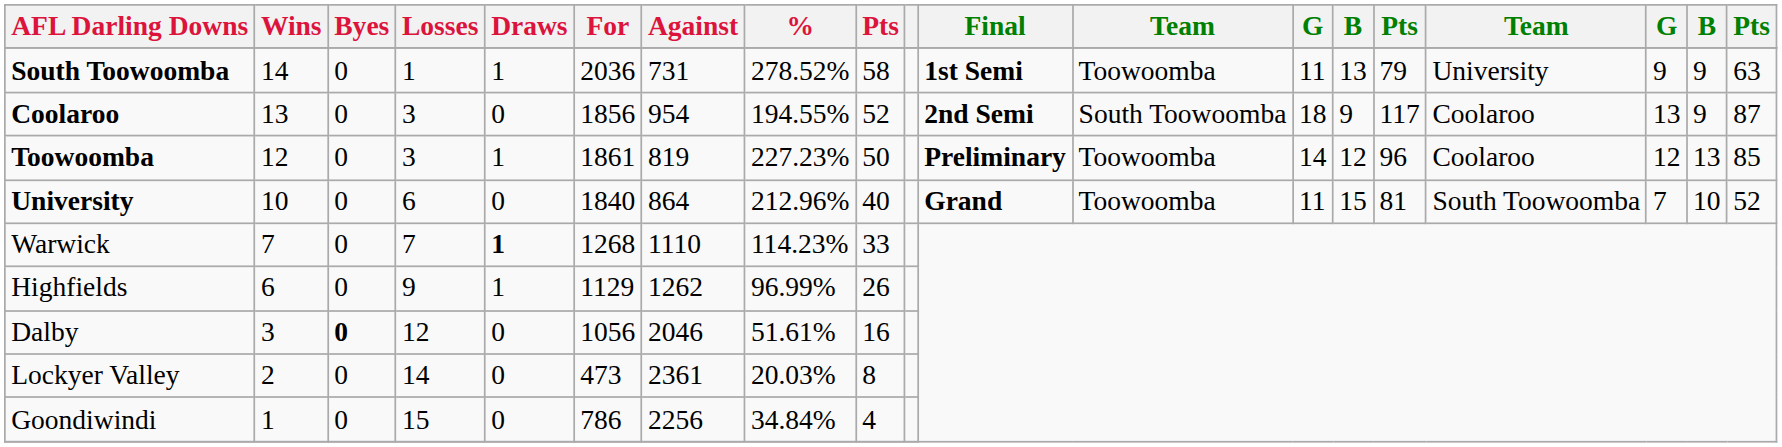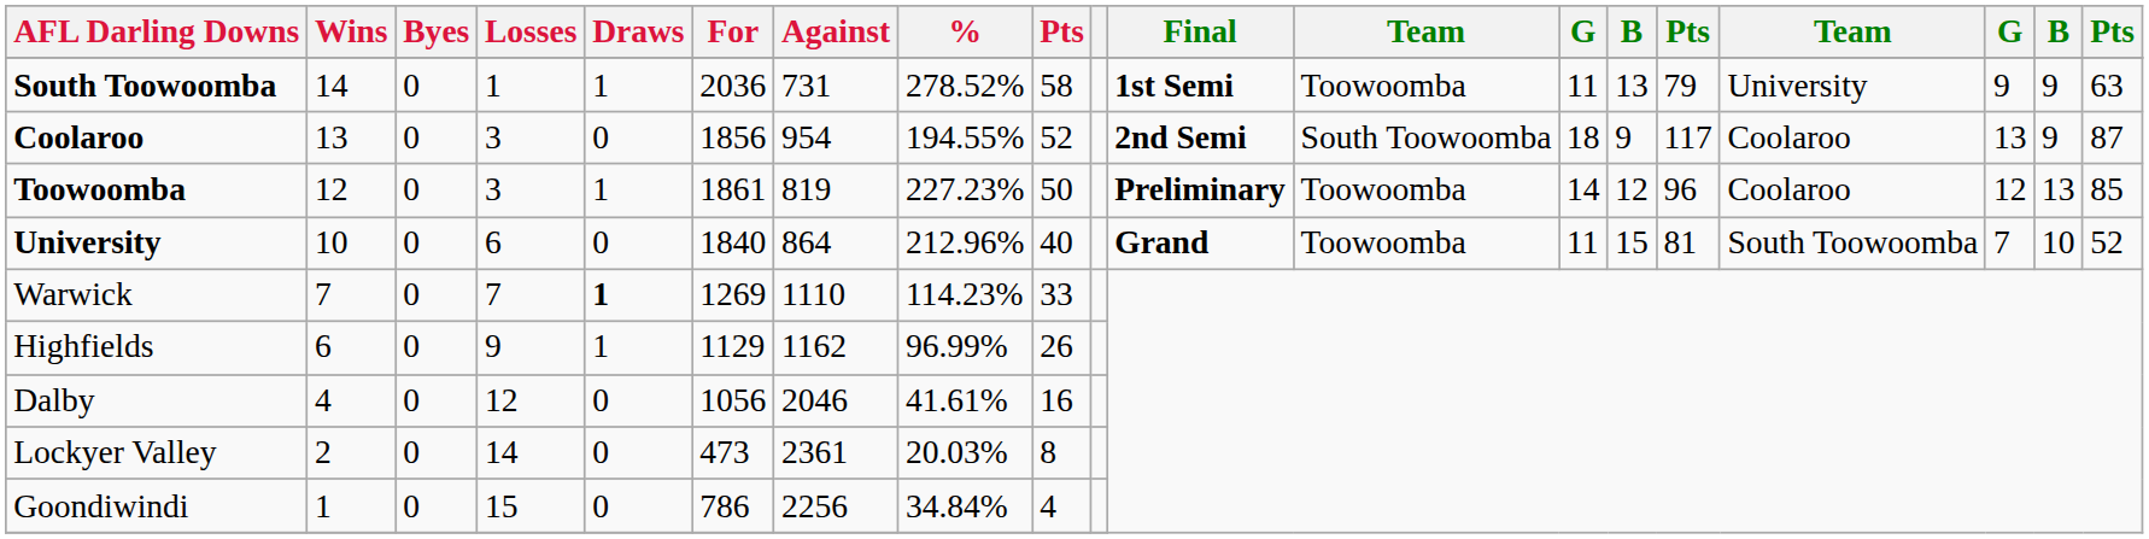Warwick | For: 1268 -> 1269
Highfields | Against: 1262 -> 1162
Dalby | Wins: 3 -> 4
Dalby | Byes: bold -> normal
Dalby | %: 51.61% -> 41.61%
